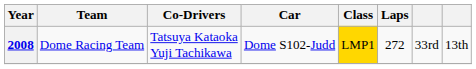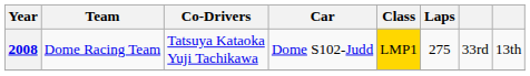2008 | Laps: 272 -> 275
